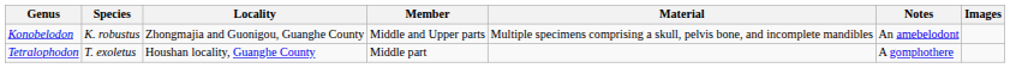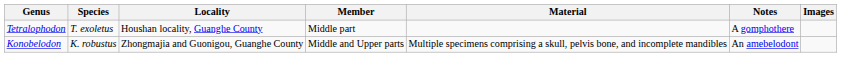rows swapped: Tetralophodon <-> Konobelodon
